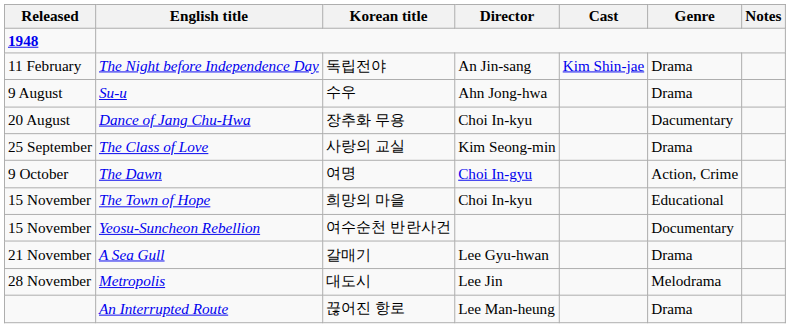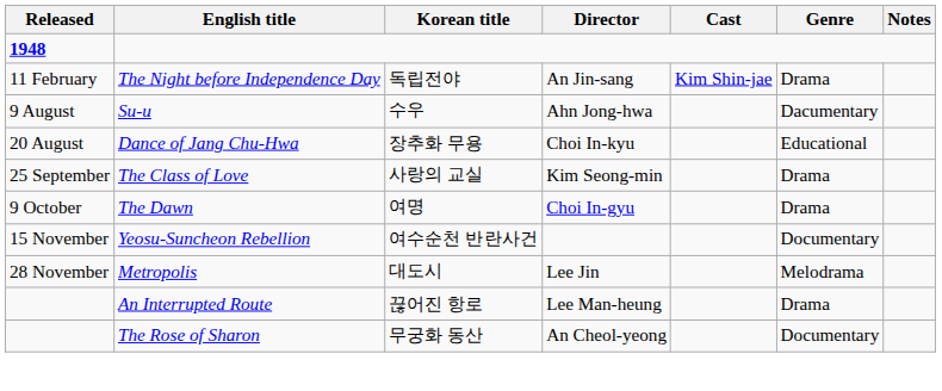Su-u | Genre: Drama -> Dacumentary
Dance of Jang Chu-Hwa | Genre: Dacumentary -> Educational
The Dawn | Genre: Action, Crime -> Drama
- row: 15 November | The Town of Hope | 희망의 마을 | Choi In-kyu | Educational
- row: 21 November | A Sea Gull | 갈매기 | Lee Gyu-hwan | Drama
+ row: The Rose of Sharon | 무궁화 동산 | An Cheol-yeong | Documentary
